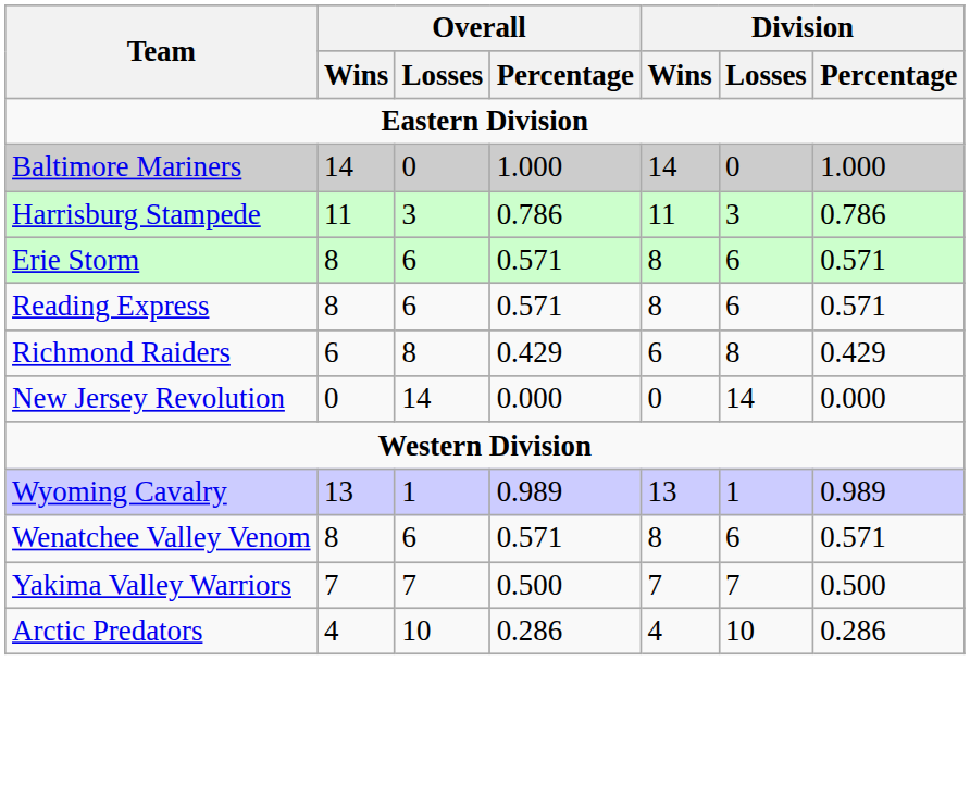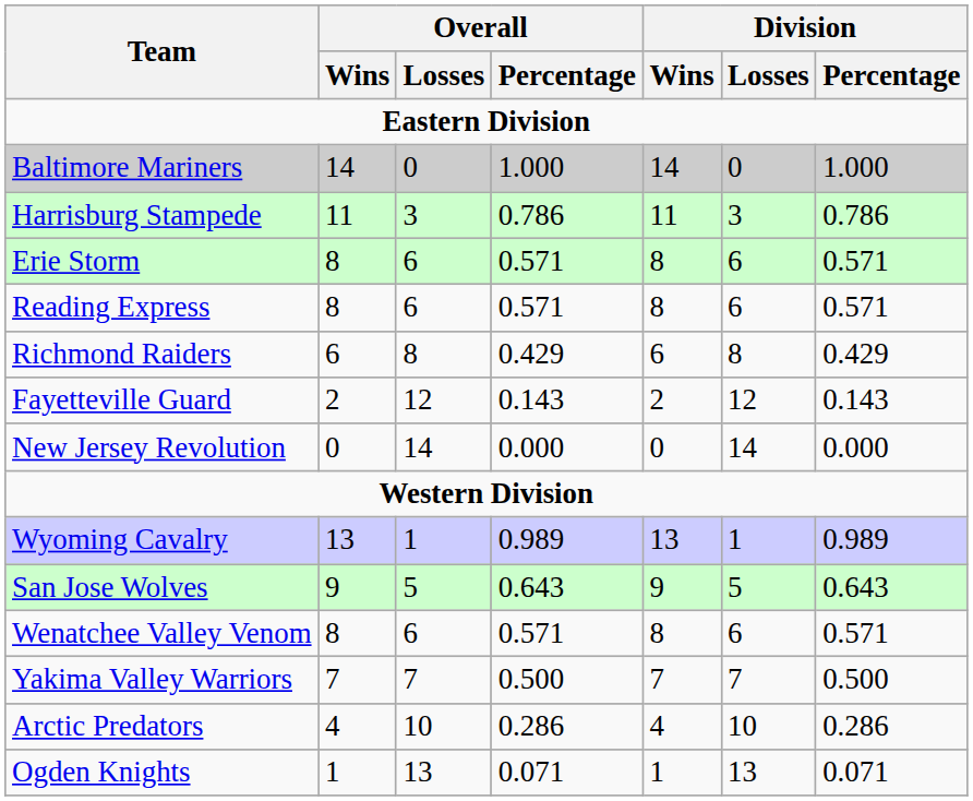+ row: Fayetteville Guard | 2 | 12 | 0.143 | 2 | 12 | 0.143
+ row: San Jose Wolves | 9 | 5 | 0.643 | 9 | 5 | 0.643
+ row: Ogden Knights | 1 | 13 | 0.071 | 1 | 13 | 0.071
